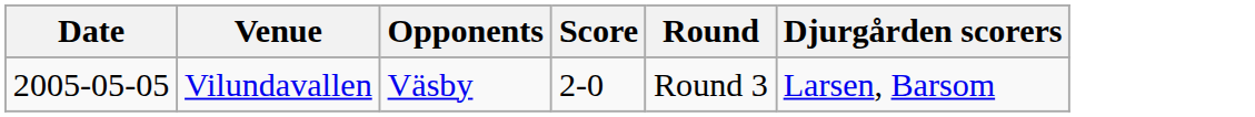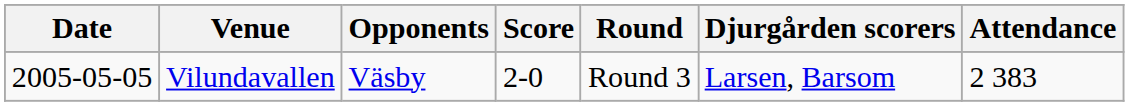+ column: Attendance | 2 383
